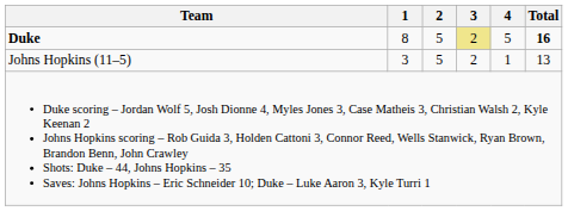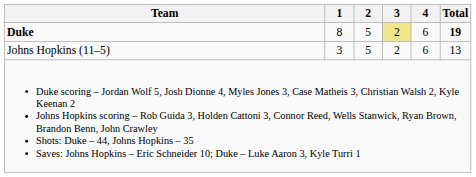Duke | 4: 5 -> 6
Duke | Total: 16 -> 19
Johns Hopkins (11–5) | 4: 1 -> 6
